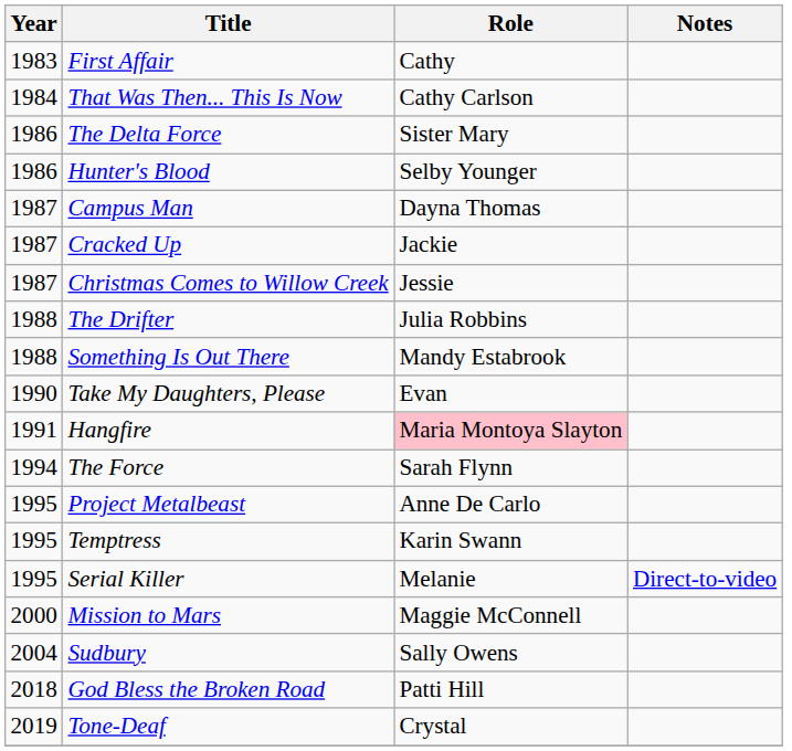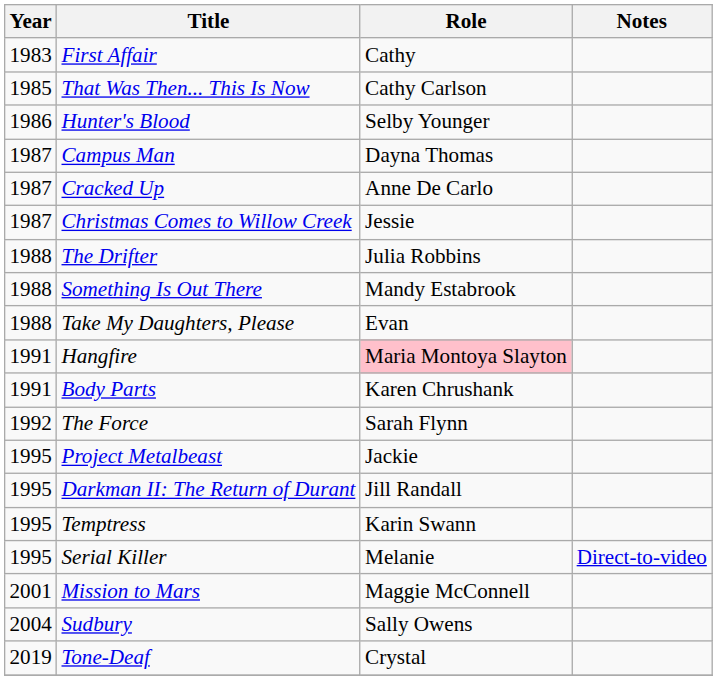That Was Then... This Is Now | Year: 1984 -> 1985
- row: 1986 | The Delta Force | Sister Mary
Cracked Up | Role: Jackie -> Anne De Carlo
Take My Daughters, Please | Year: 1990 -> 1988
+ row: 1991 | Body Parts | Karen Chrushank
The Force | Year: 1994 -> 1992
Project Metalbeast | Role: Anne De Carlo -> Jackie
+ row: 1995 | Darkman II: The Return of Durant | Jill Randall
Mission to Mars | Year: 2000 -> 2001
- row: 2018 | God Bless the Broken Road | Patti Hill
